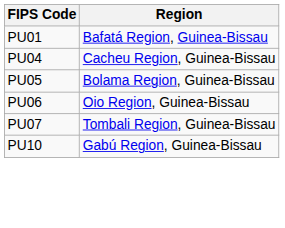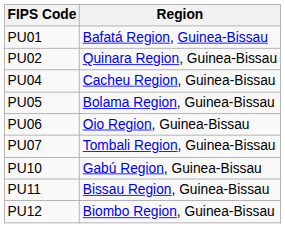+ row: PU02 | Quinara Region, Guinea-Bissau
+ row: PU11 | Bissau Region, Guinea-Bissau
+ row: PU12 | Biombo Region, Guinea-Bissau
